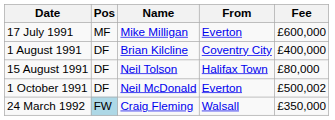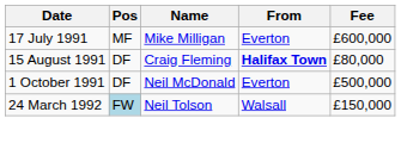- row: 1 August 1991 | DF | Brian Kilcline | Coventry City | £400,000
15 August 1991 | Name: Neil Tolson -> Craig Fleming
15 August 1991 | From: normal -> bold
1 October 1991 | Fee: £500,002 -> £500,000
24 March 1992 | Name: Craig Fleming -> Neil Tolson
24 March 1992 | Fee: £350,000 -> £150,000
